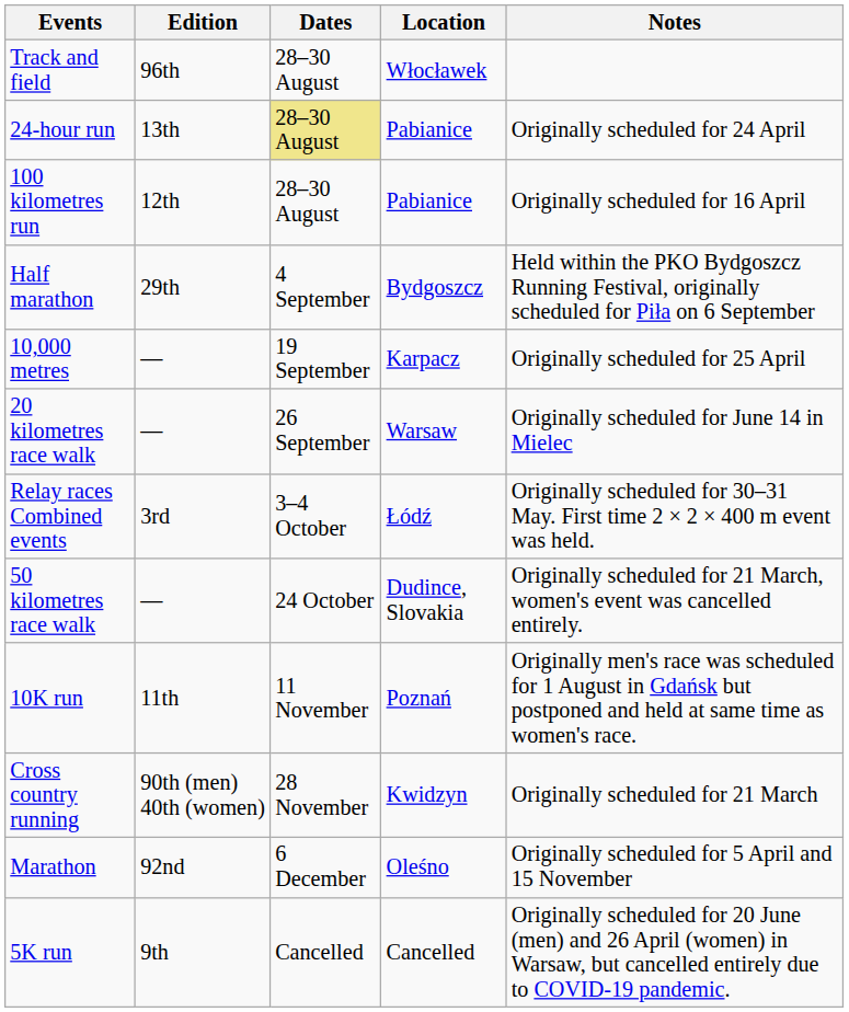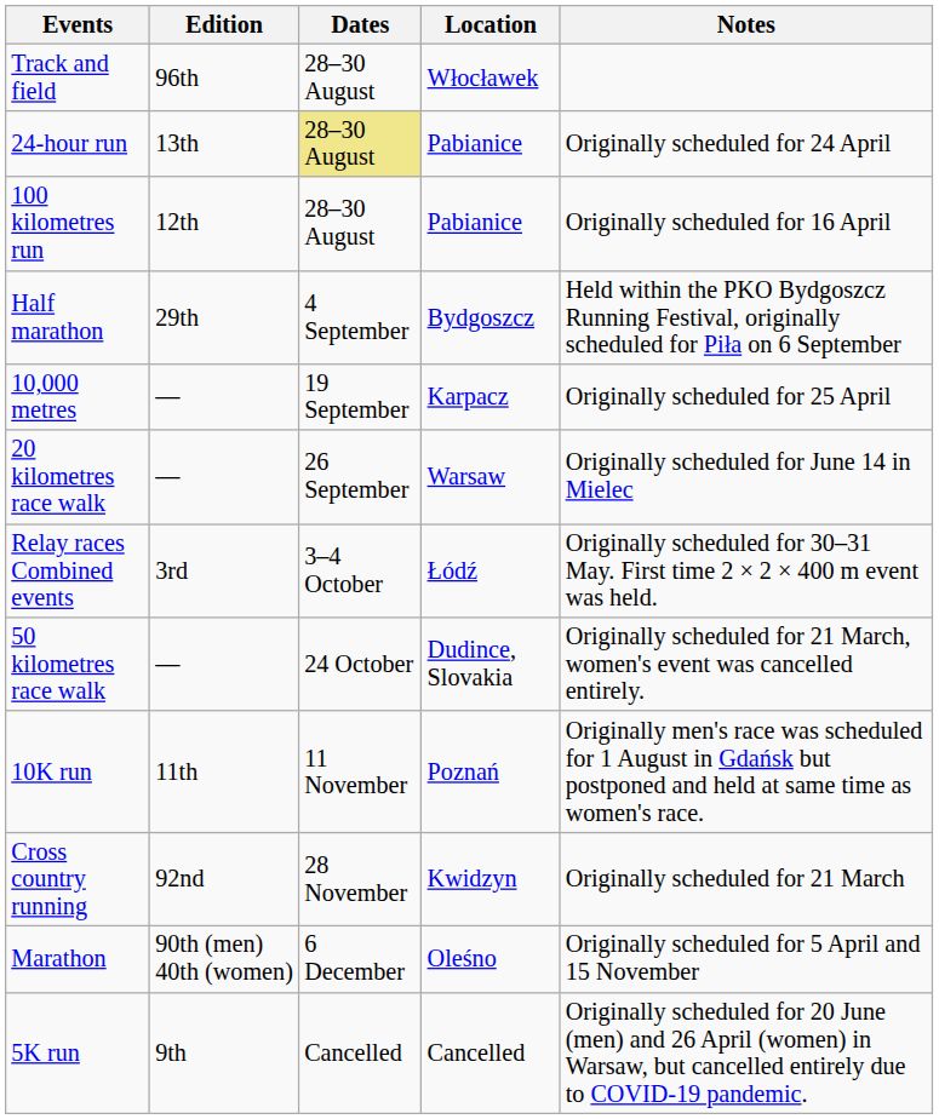Cross country running | Edition: 90th (men) 40th (women) -> 92nd
Marathon | Edition: 92nd -> 90th (men) 40th (women)
